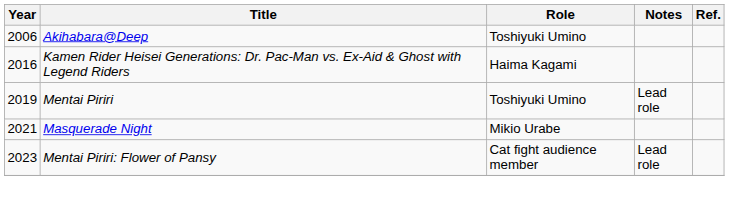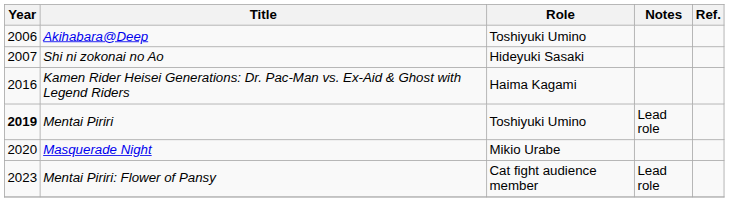+ row: 2007 | Shi ni zokonai no Ao | Hideyuki Sasaki
Mentai Piriri | Year: normal -> bold
Masquerade Night | Year: 2021 -> 2020
